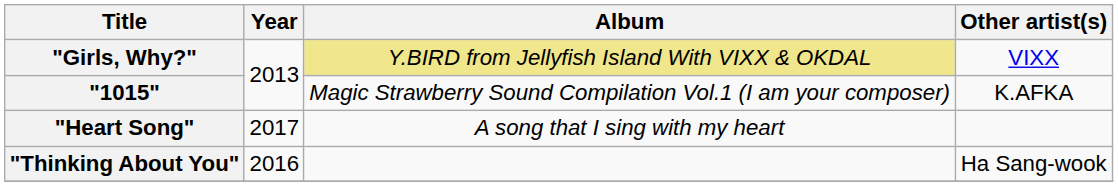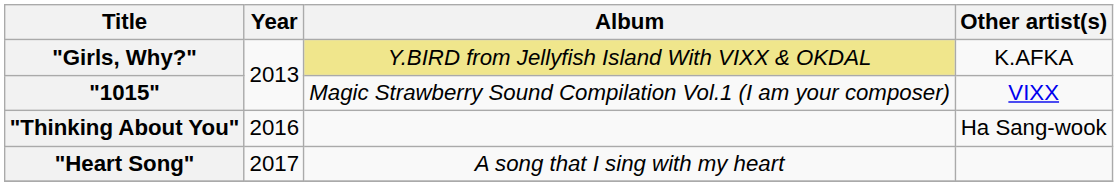"Girls, Why?" | Other artist(s): VIXX -> K.AFKA
"1015" | Other artist(s): K.AFKA -> VIXX
rows swapped: "Thinking About You" <-> "Heart Song"
